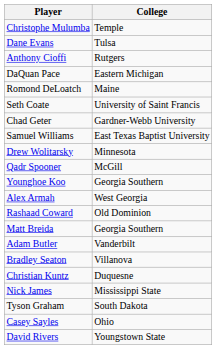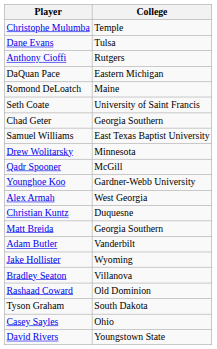Chad Geter | College: Gardner-Webb University -> Georgia Southern
Younghoe Koo | College: Georgia Southern -> Gardner-Webb University
rows swapped: Rashaad Coward <-> Christian Kuntz
+ row: Jake Hollister | Wyoming
- row: Nick James | Mississippi State
